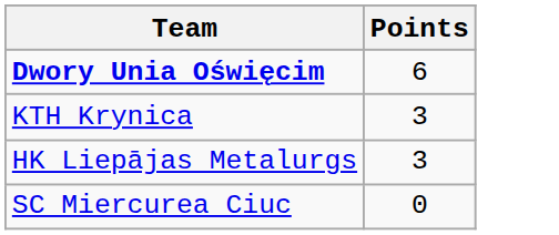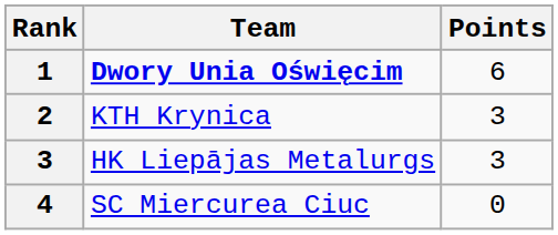+ column: Rank | 1 | 2 | 3 | 4
